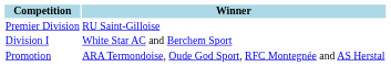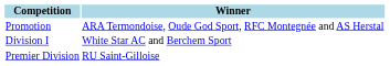rows swapped: Premier Division <-> Promotion
